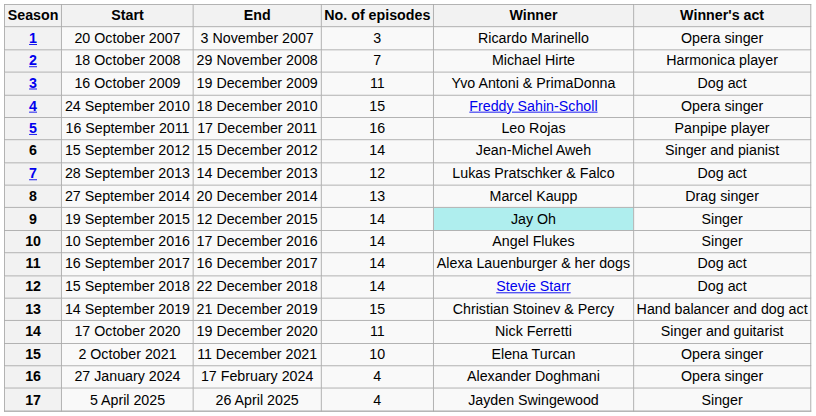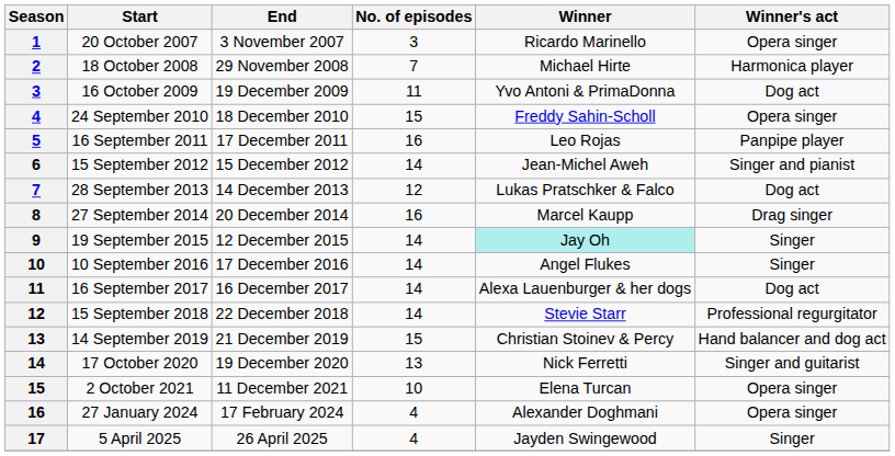27 September 2014 | No. of episodes: 13 -> 16
15 September 2018 | Winner's act: Dog act -> Professional regurgitator
17 October 2020 | No. of episodes: 11 -> 13
